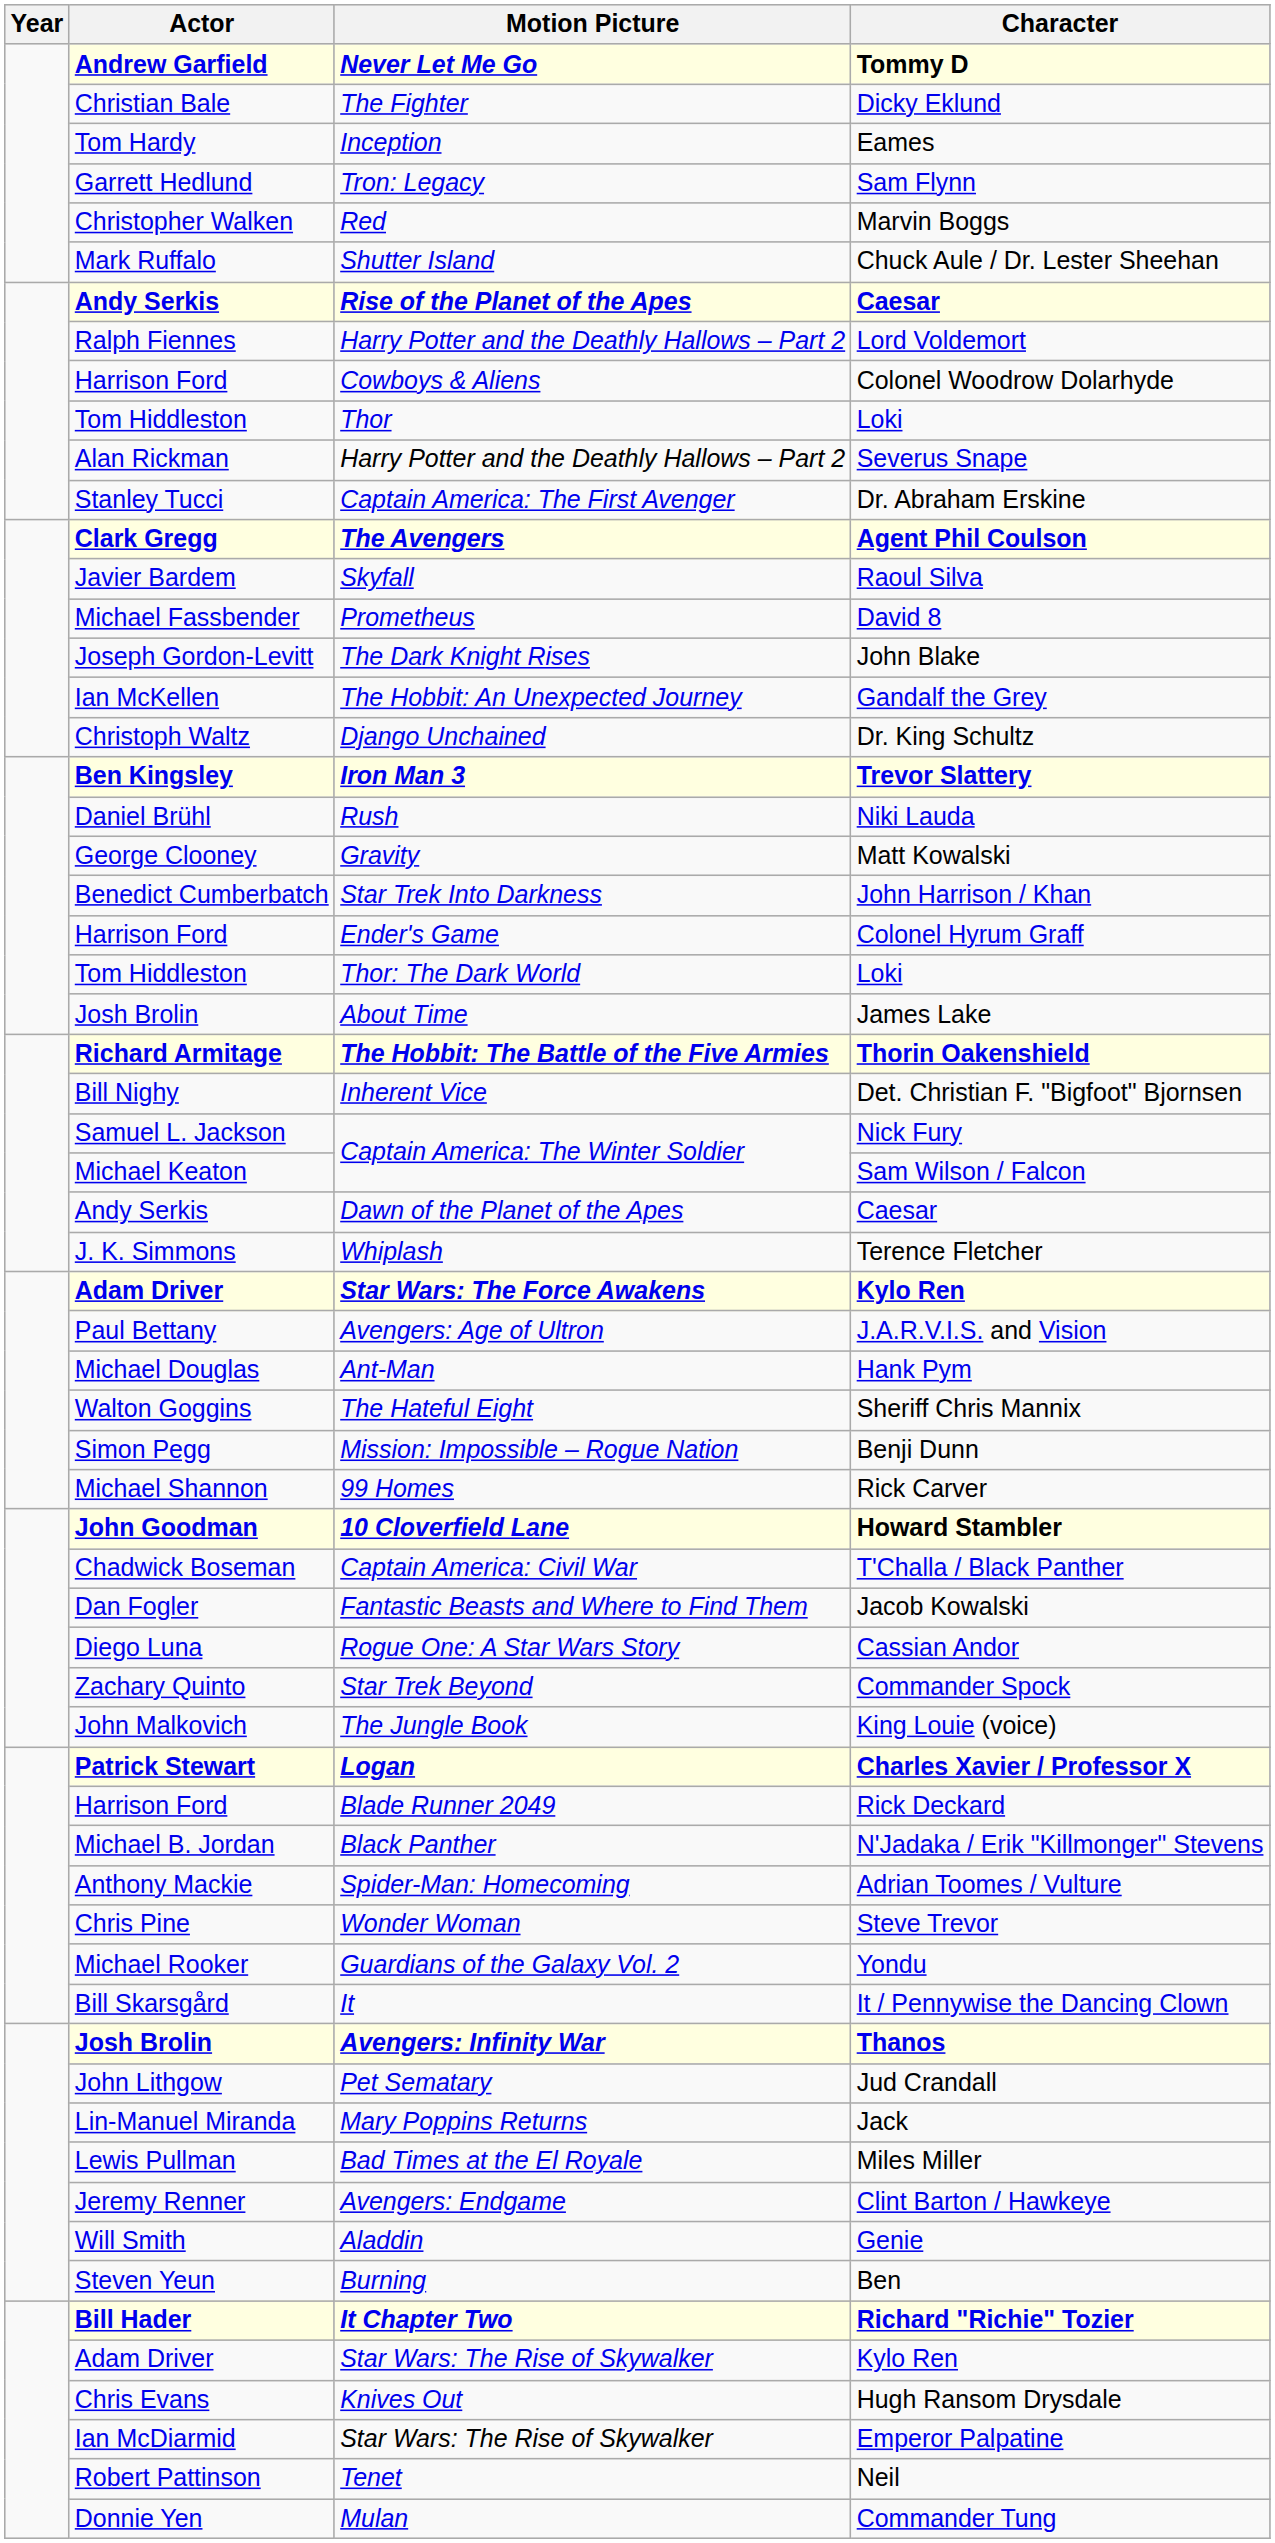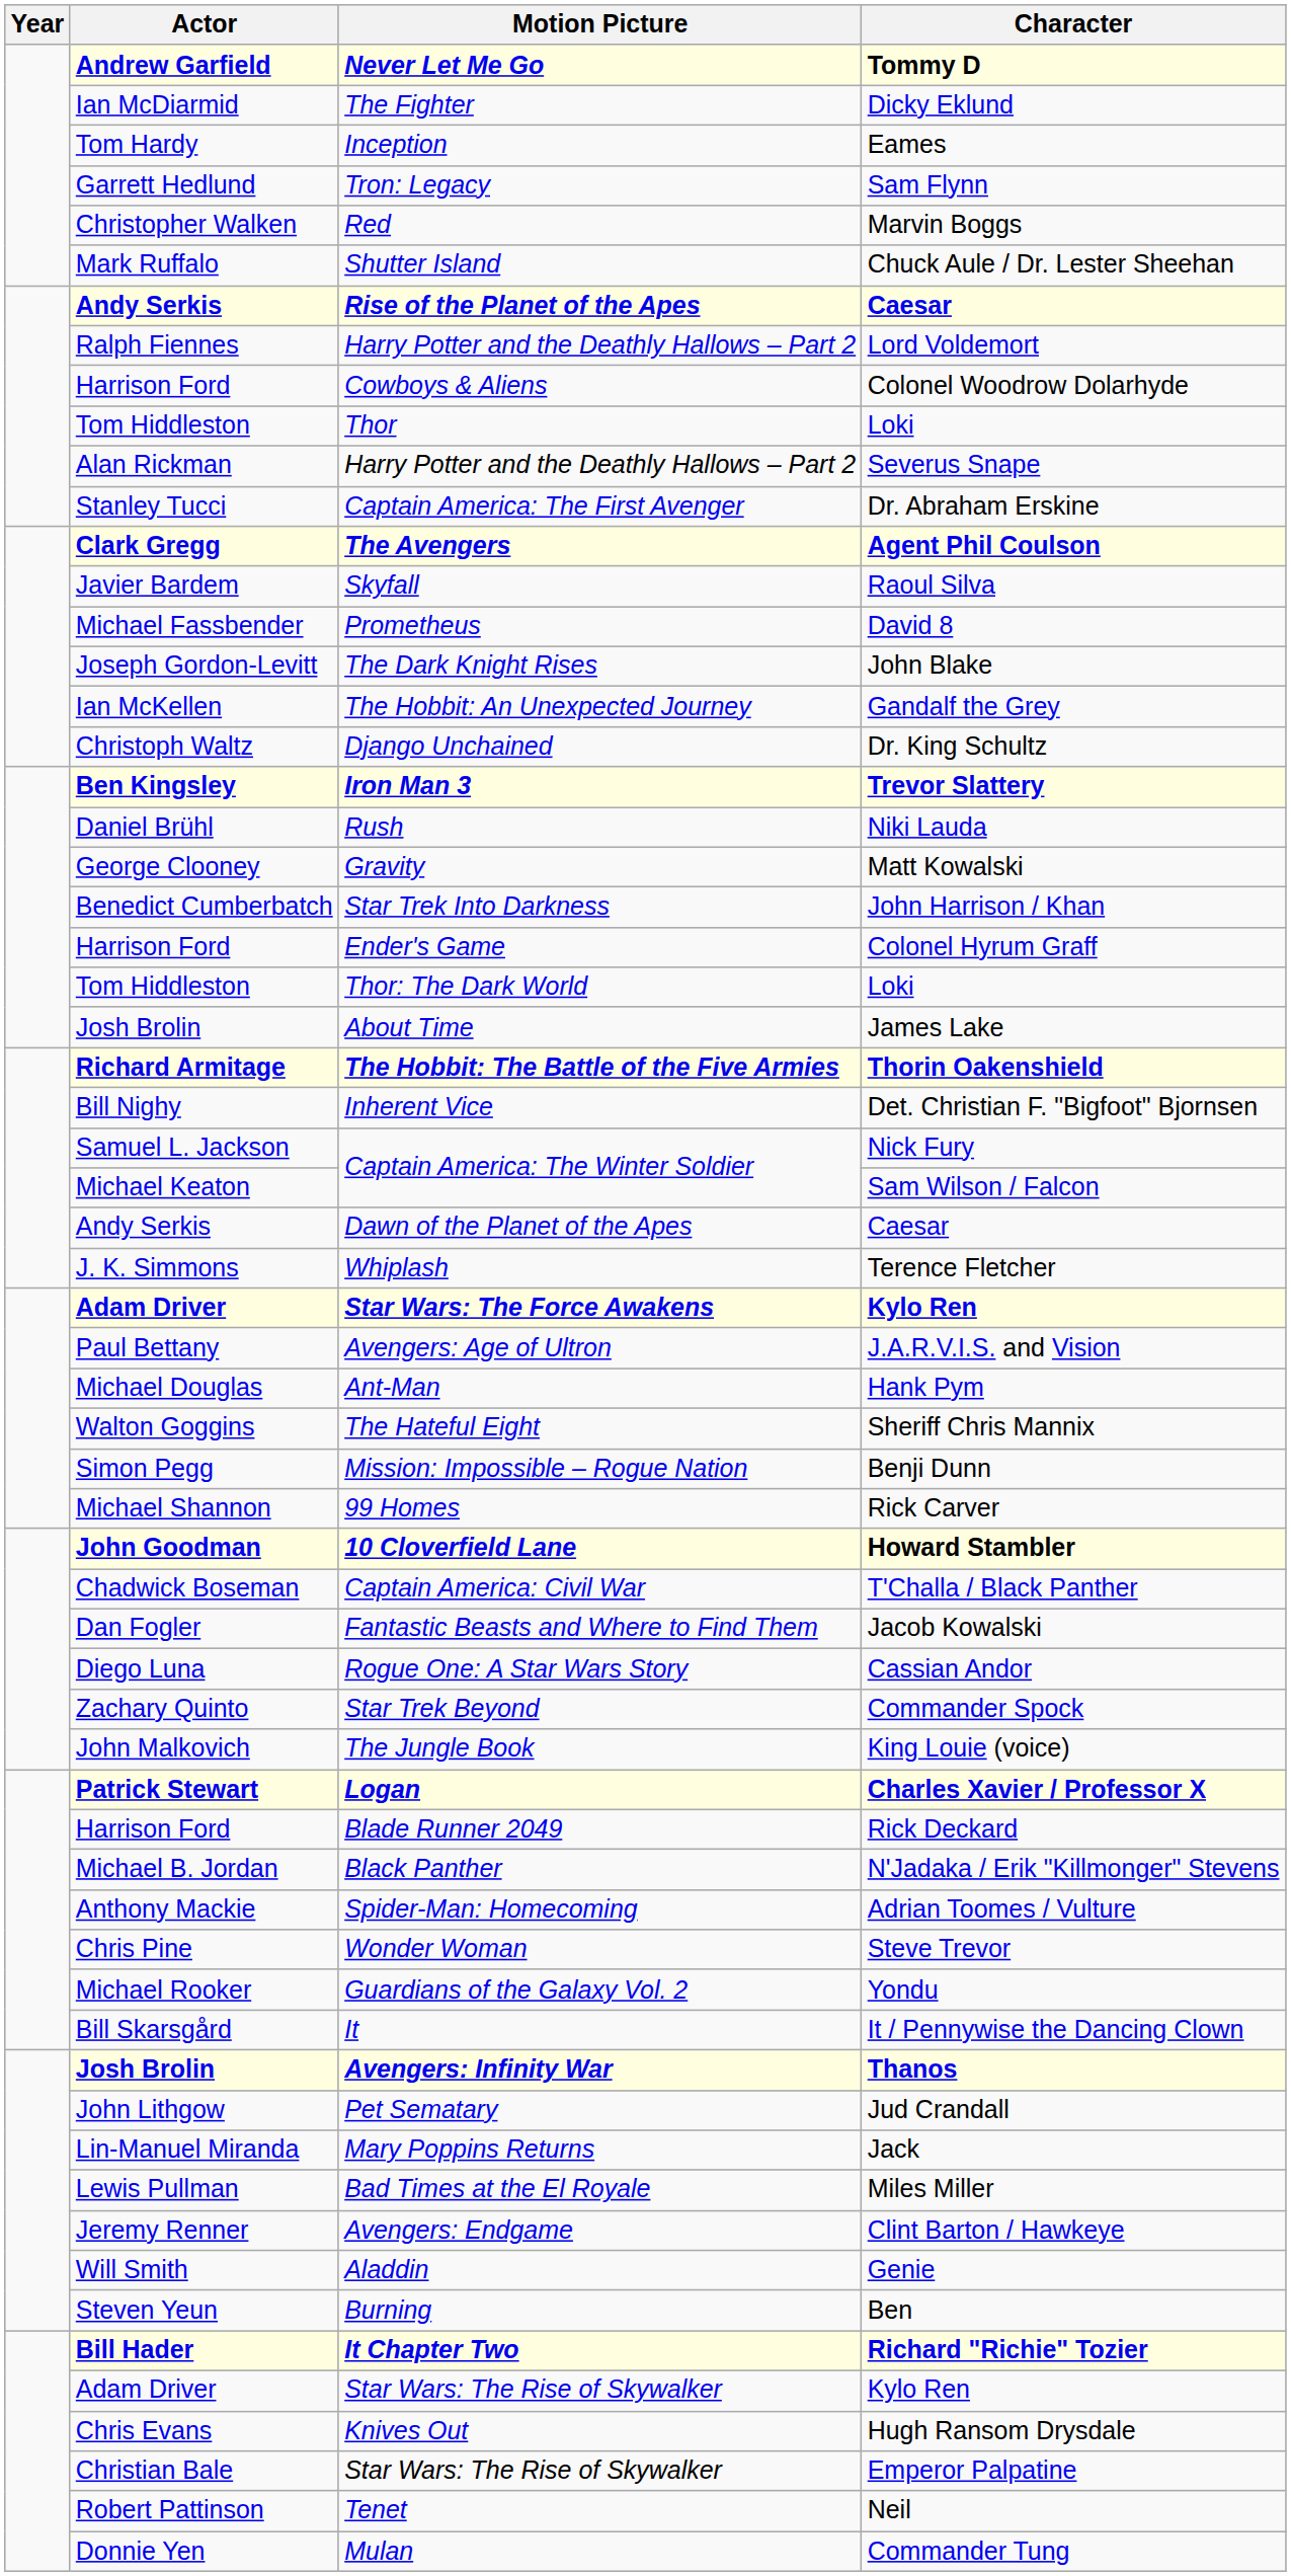The Fighter | Actor: Christian Bale -> Ian McDiarmid
Star Wars: The Rise of Skywalker / Emperor Palpatine | Actor: Ian McDiarmid -> Christian Bale
